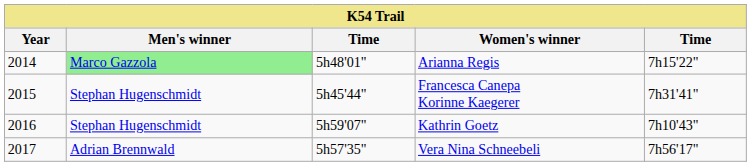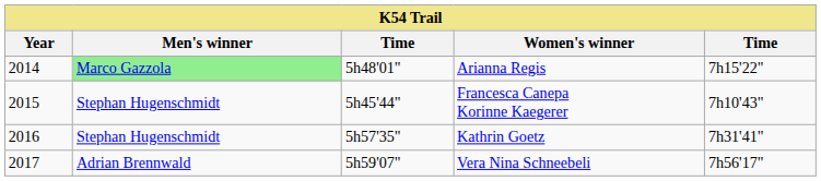Francesca Canepa Korinne Kaegerer | column 5: 7h31'41" -> 7h10'43"
Kathrin Goetz | column 3: 5h59'07" -> 5h57'35"
Kathrin Goetz | column 5: 7h10'43" -> 7h31'41"
Vera Nina Schneebeli | column 3: 5h57'35" -> 5h59'07"
